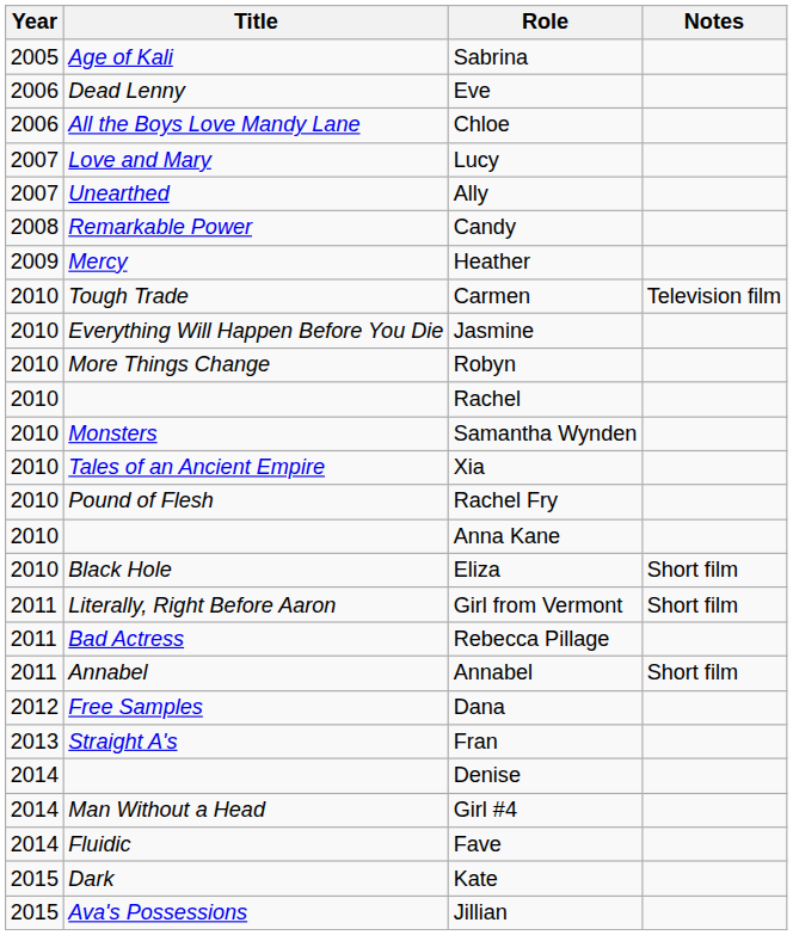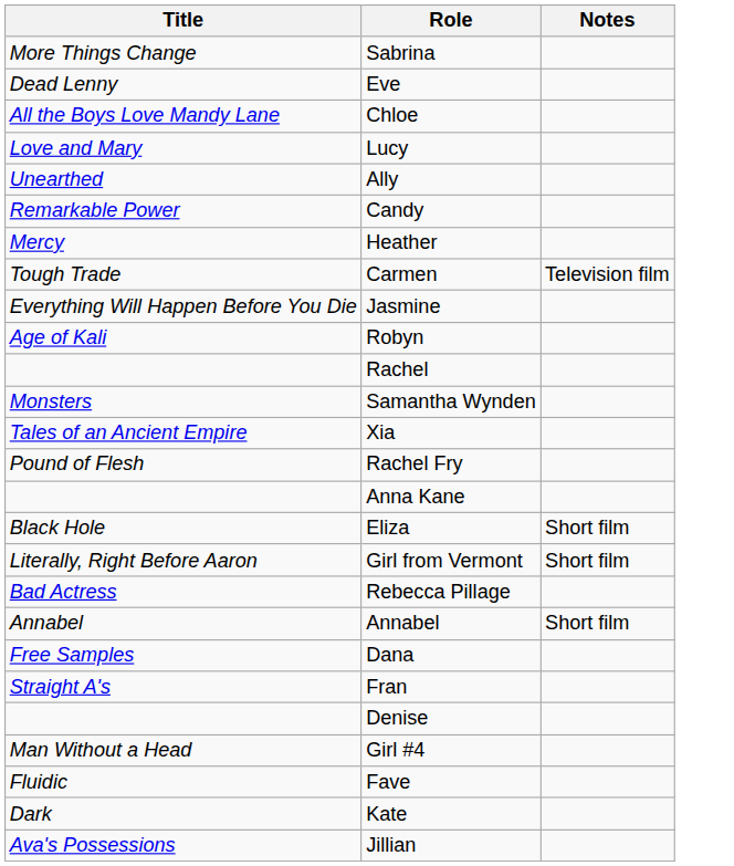- column: Year | 2005 | 2006 | 2006 | 2007 | 2007 | 2008 | 2009 | 2010 | 2010 | 2010 | 2010 | 2010 | 2010 | 2010 | 2010 | 2010 | 2011 | 2011 | 2011 | 2012 | 2013 | 2014 | 2014 | 2014 | 2015 | 2015
Sabrina | Title: Age of Kali -> More Things Change
Robyn | Title: More Things Change -> Age of Kali
